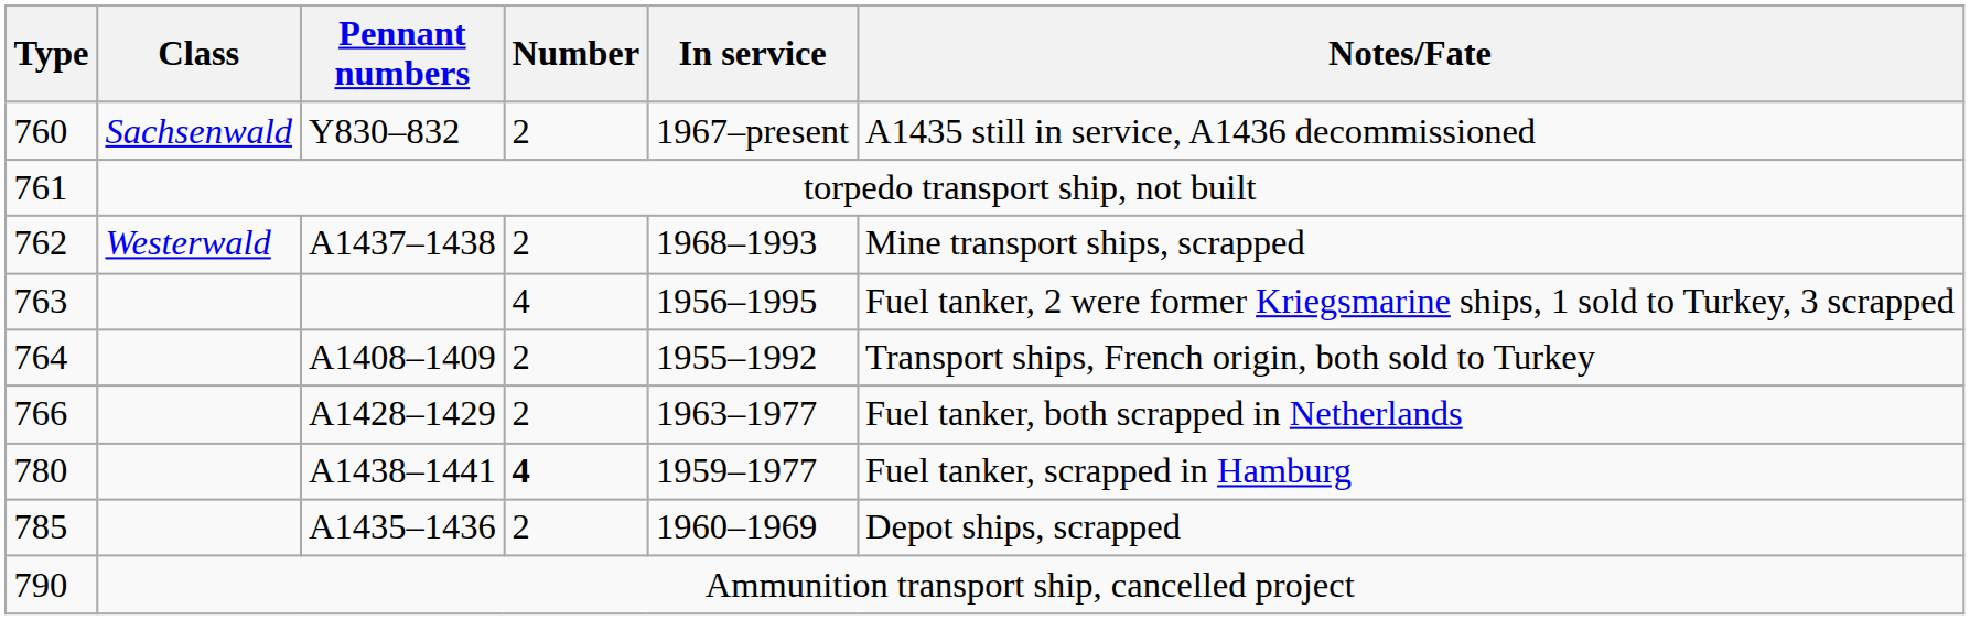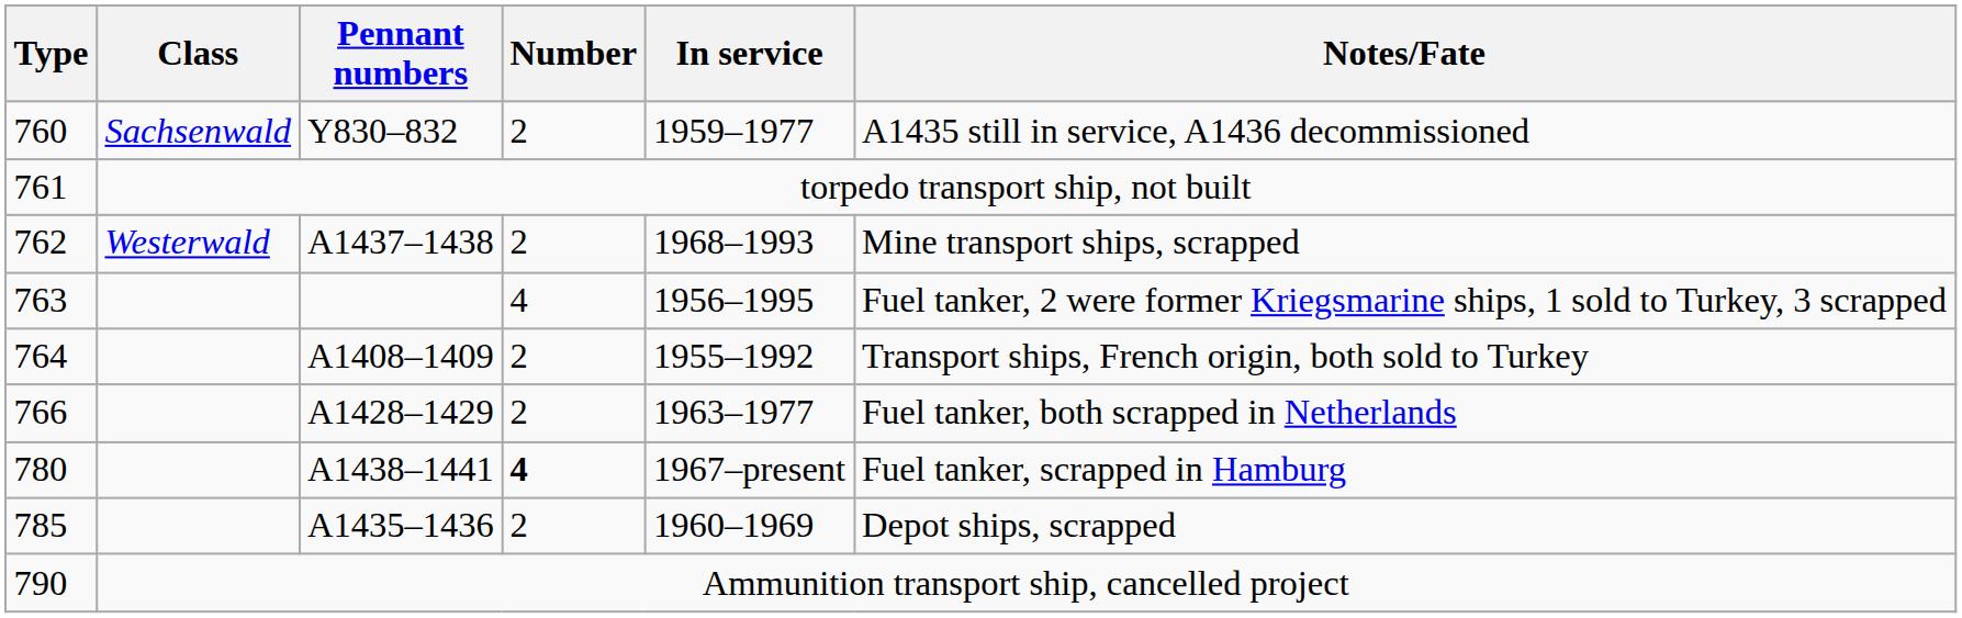760 | In service: 1967–present -> 1959–1977
780 | In service: 1959–1977 -> 1967–present
